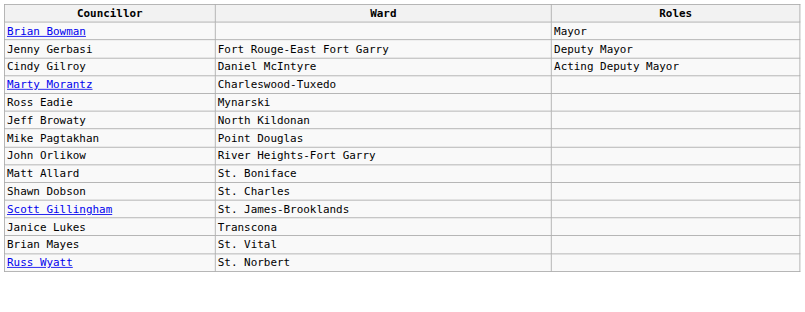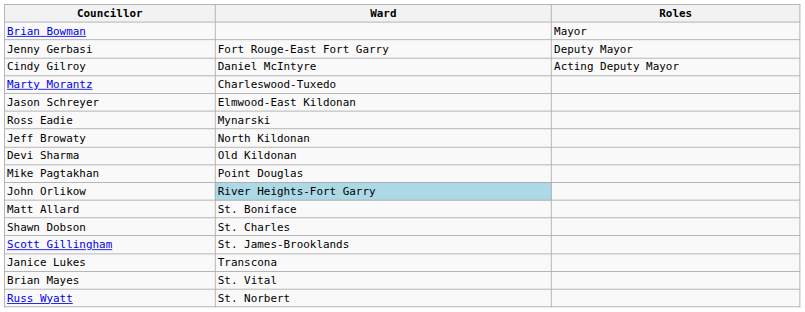+ row: Jason Schreyer | Elmwood-East Kildonan
+ row: Devi Sharma | Old Kildonan
John Orlikow | Ward: no background -> lightblue background
